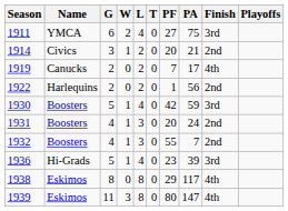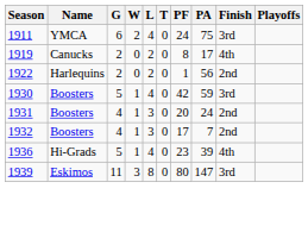1911 | PF: 27 -> 24
- row: 1914 | Civics | 3 | 1 | 2 | 0 | 20 | 21 | 2nd
1919 | PF: 7 -> 8
1932 | PF: 55 -> 17
1936 | Finish: 3rd -> 4th
- row: 1938 | Eskimos | 8 | 0 | 8 | 0 | 29 | 117 | 4th
1939 | Finish: 4th -> 3rd
